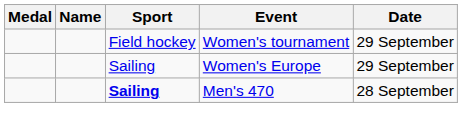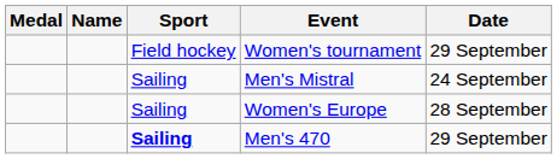+ row: Sailing | Men's Mistral | 24 September
Women's Europe | Date: 29 September -> 28 September
Men's 470 | Date: 28 September -> 29 September
